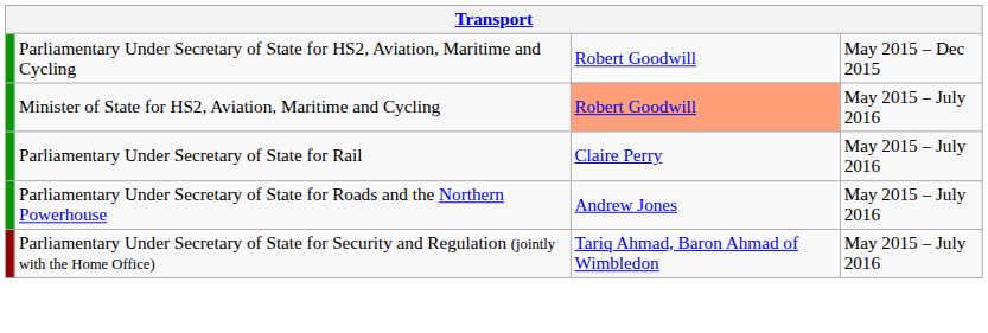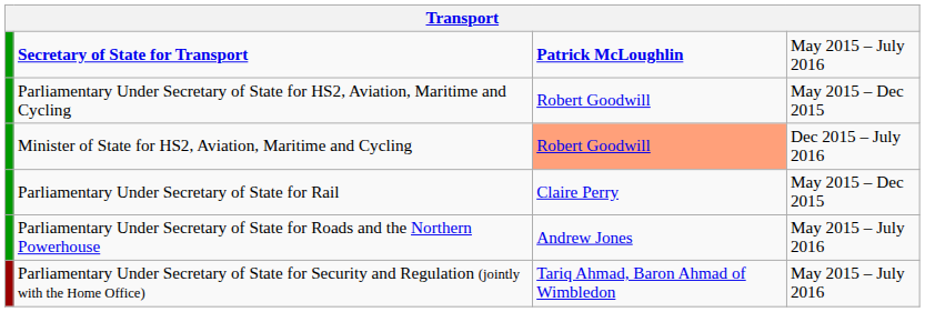+ row: Secretary of State for Transport | Patrick McLoughlin | May 2015 – July 2016
Minister of State for HS2, Aviation, Maritime and Cycling | column 4: May 2015 – July 2016 -> Dec 2015 – July 2016
Parliamentary Under Secretary of State for Rail | column 4: May 2015 – July 2016 -> May 2015 – Dec 2015
